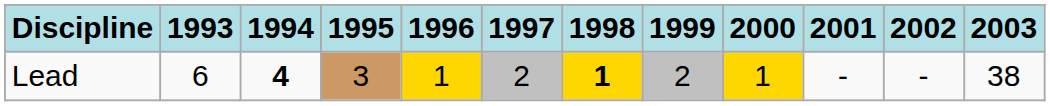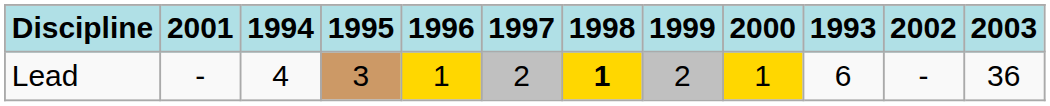columns swapped: 1993 <-> 2001
Lead | 1994: bold -> normal
Lead | 2003: 38 -> 36
